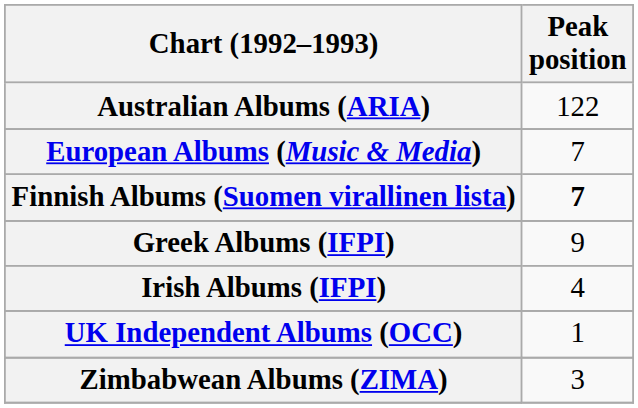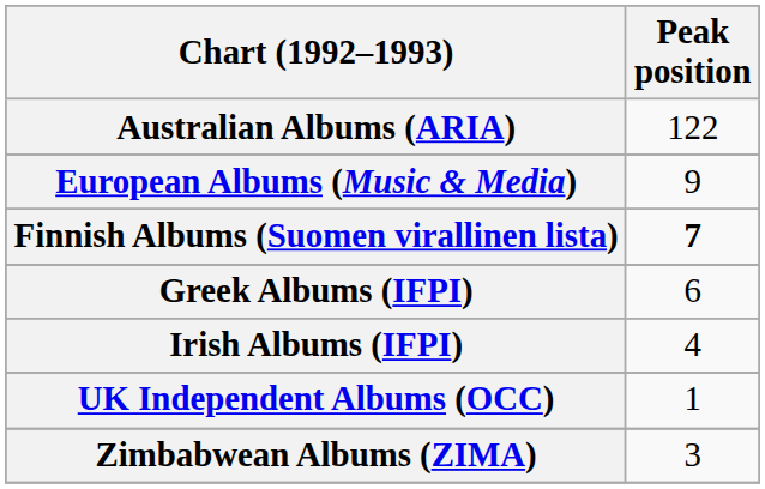European Albums (Music & Media) | Peak position: 7 -> 9
Greek Albums (IFPI) | Peak position: 9 -> 6
